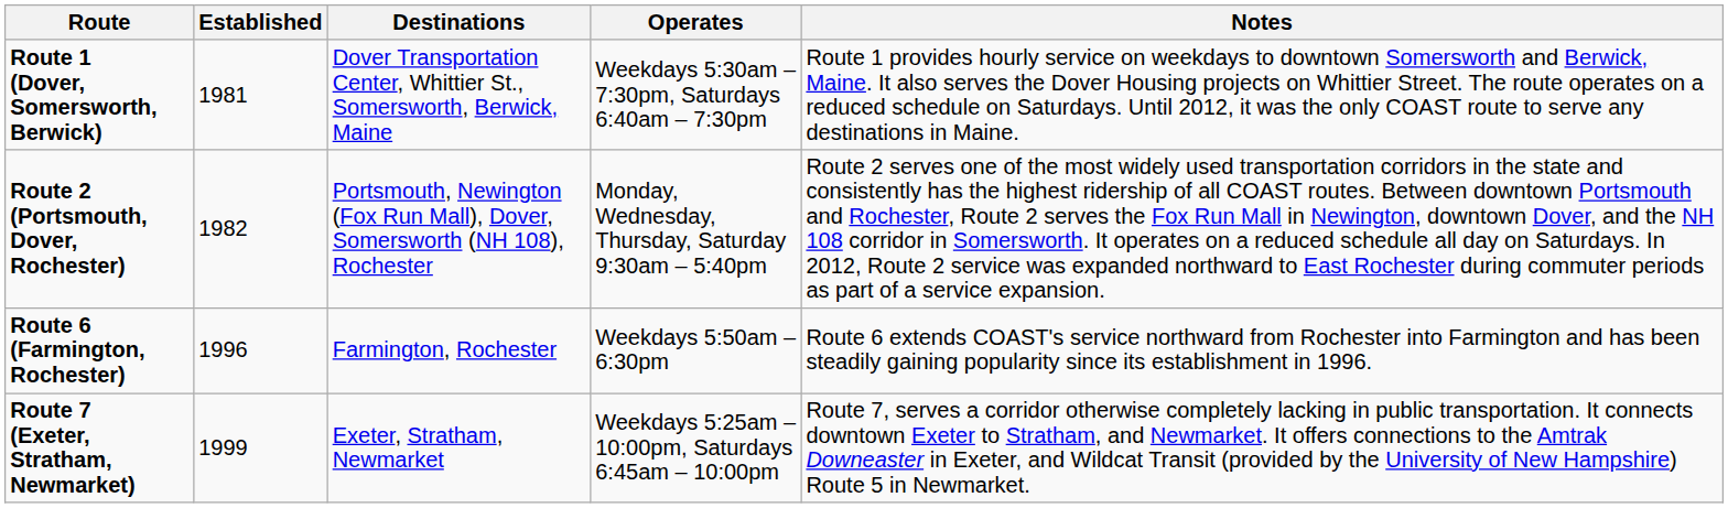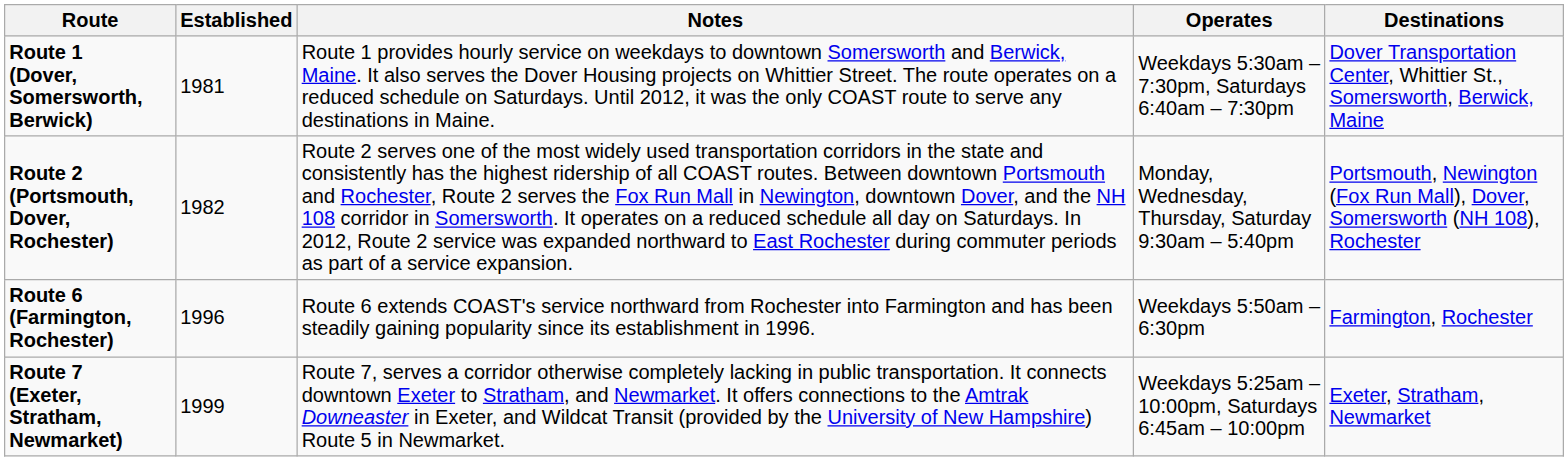columns swapped: Destinations <-> Notes
